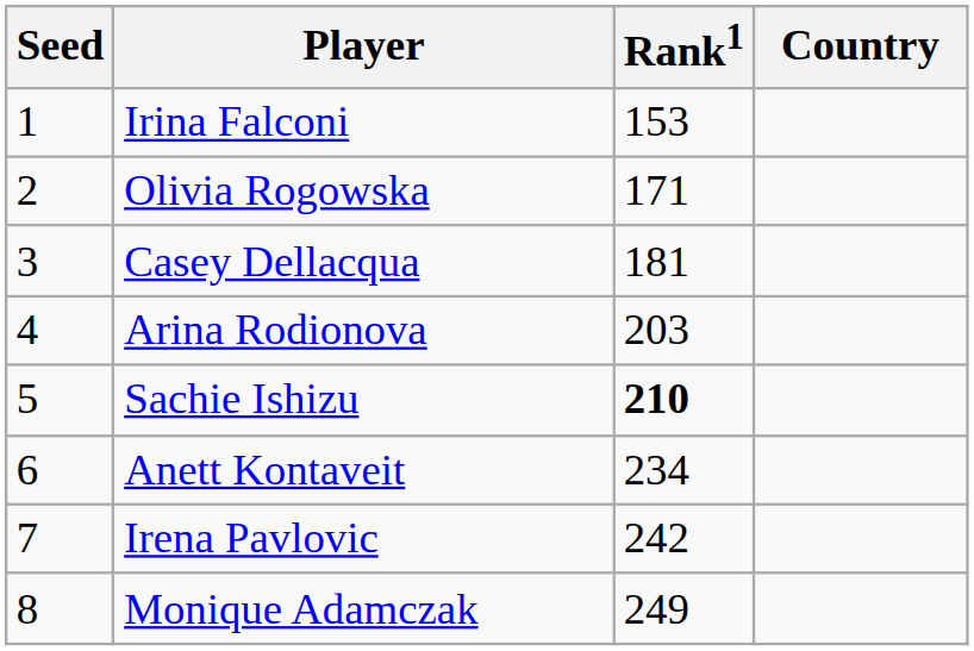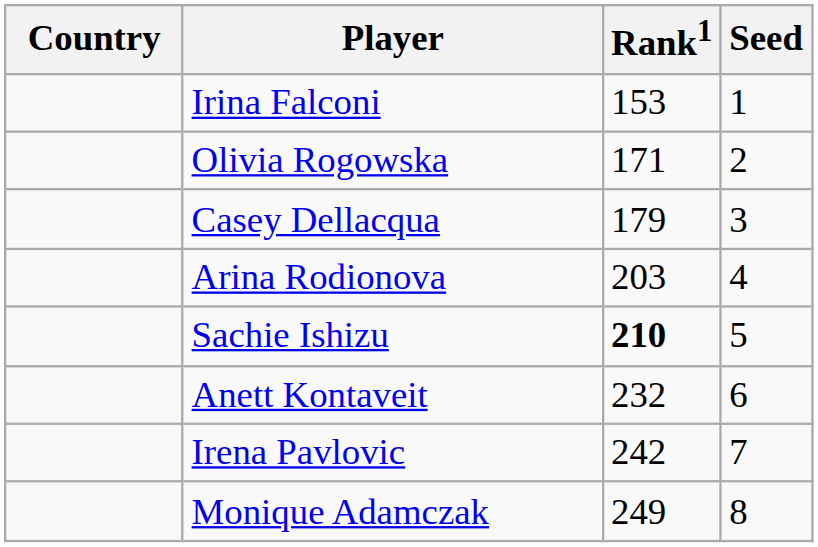columns swapped: Country <-> Seed
Casey Dellacqua | Rank1: 181 -> 179
Anett Kontaveit | Rank1: 234 -> 232
